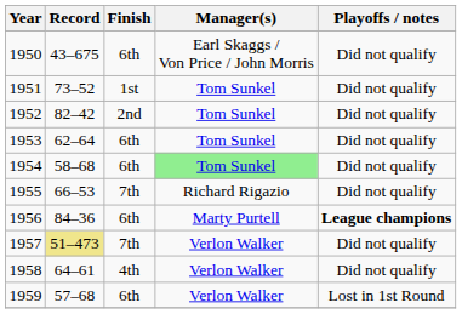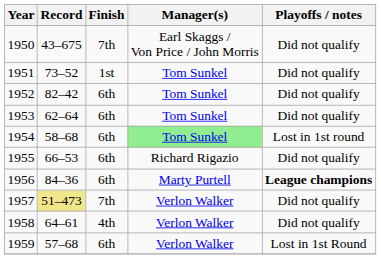1950 | Finish: 6th -> 7th
1952 | Finish: 2nd -> 6th
1954 | Playoffs / notes: Did not qualify -> Lost in 1st round
1955 | Finish: 7th -> 6th
